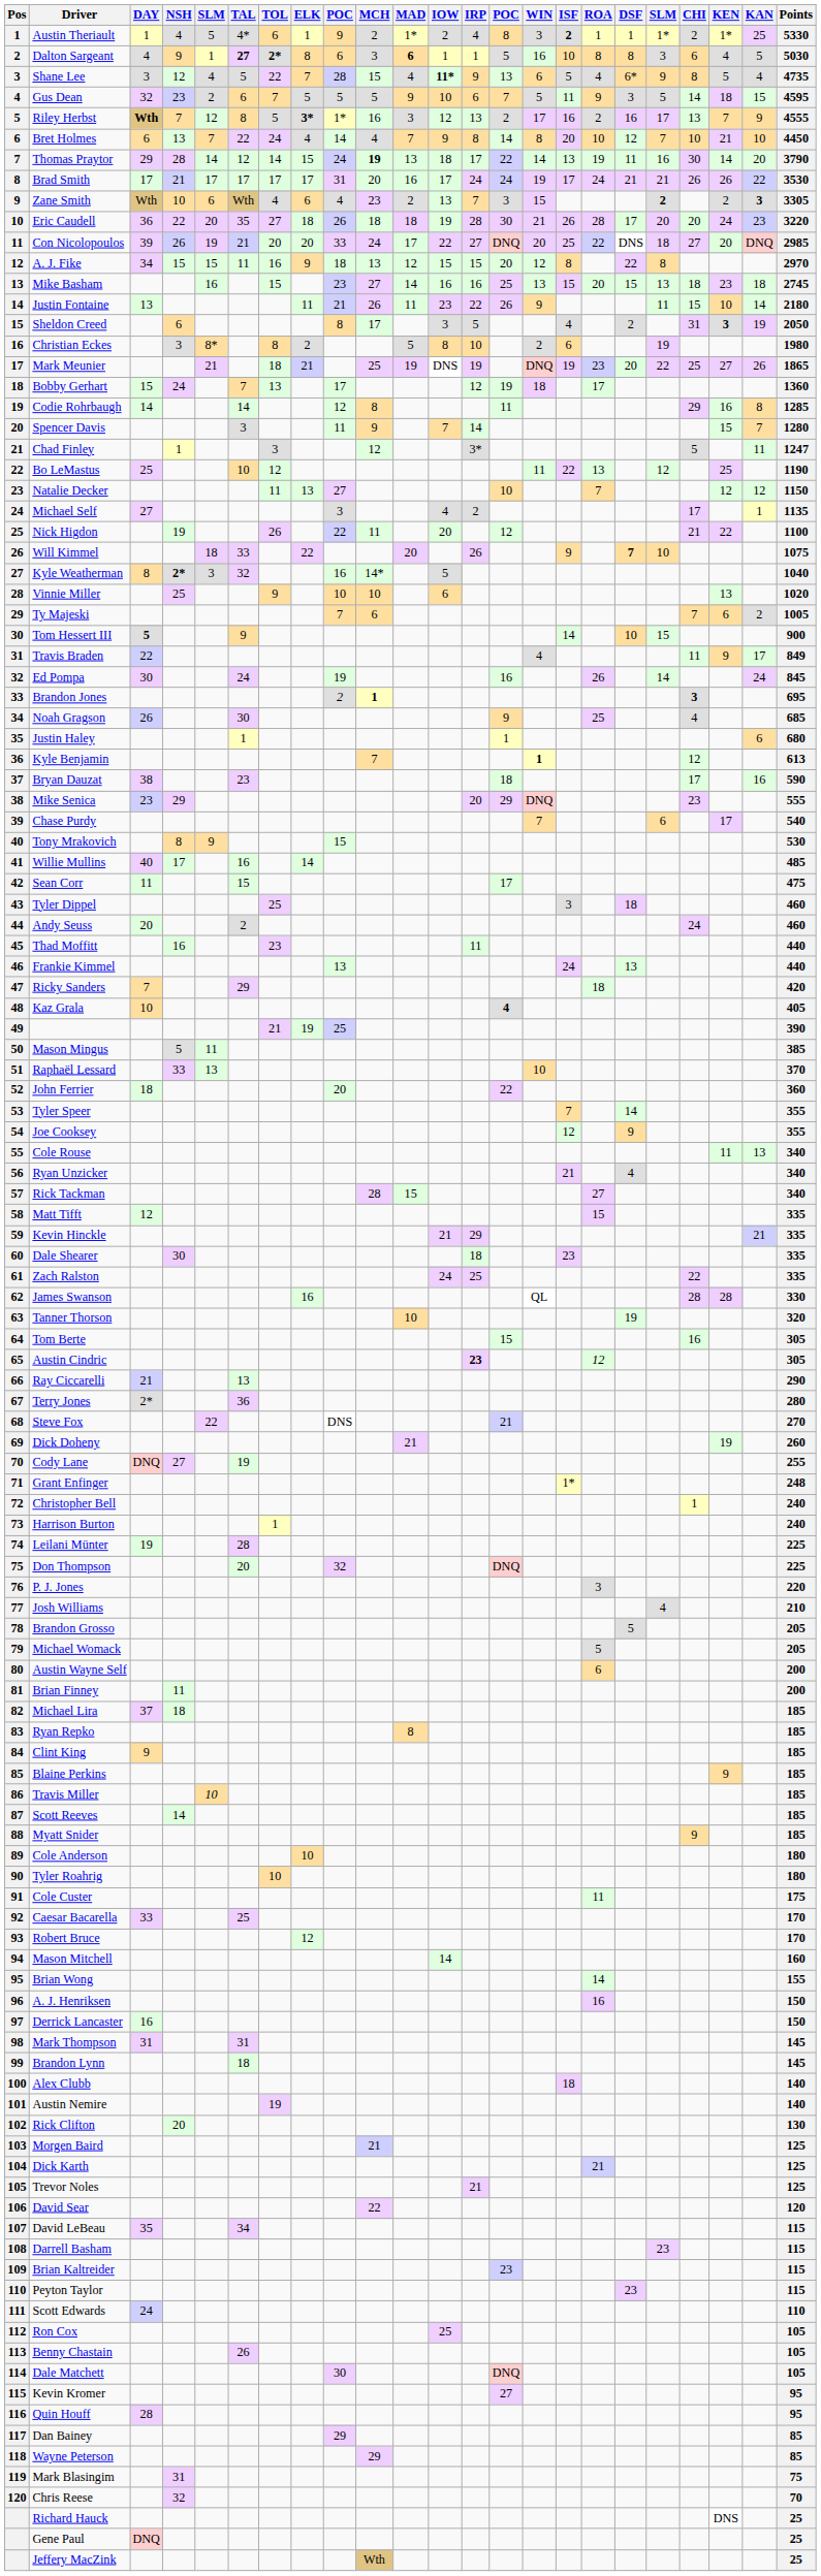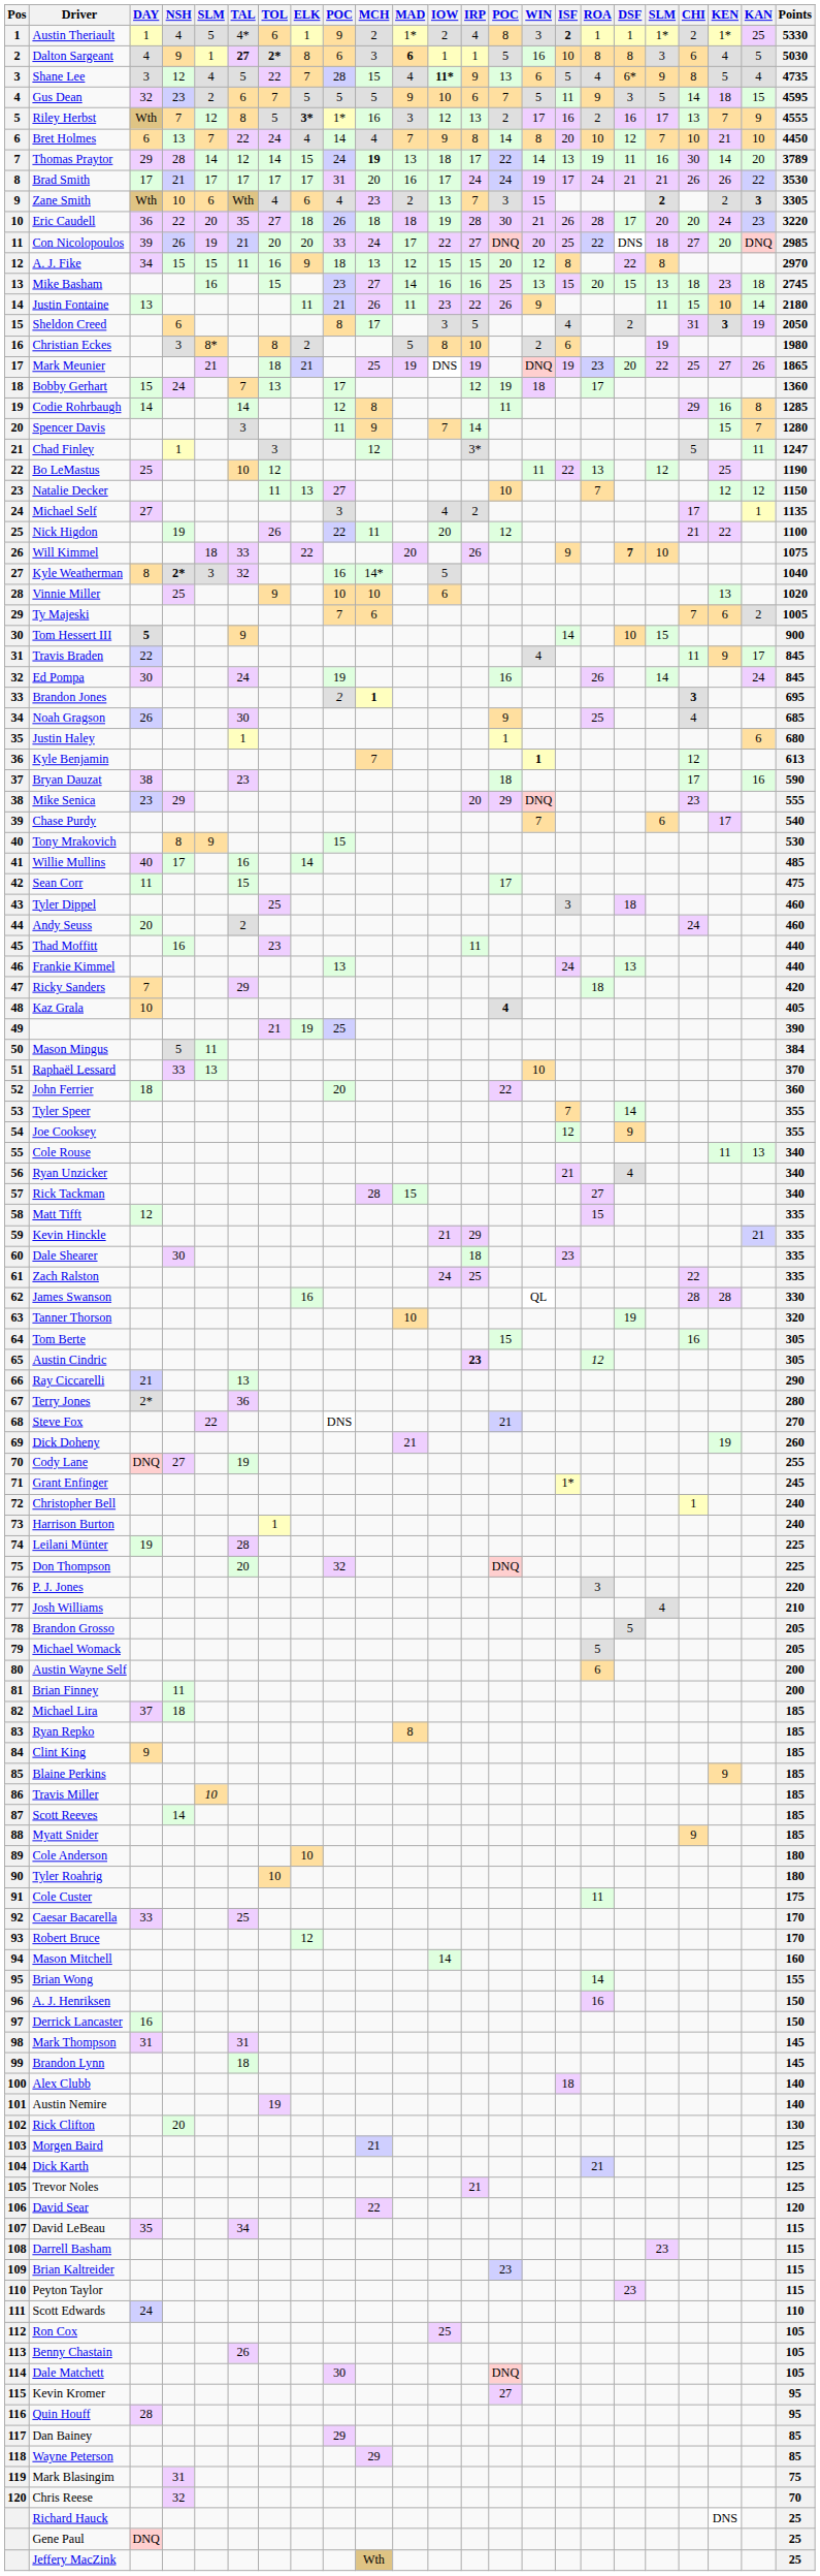Riley Herbst | DAY: bold -> normal
Thomas Praytor | Points: 3790 -> 3789
Travis Braden | Points: 849 -> 845
Mason Mingus | Points: 385 -> 384
Grant Enfinger | Points: 248 -> 245
